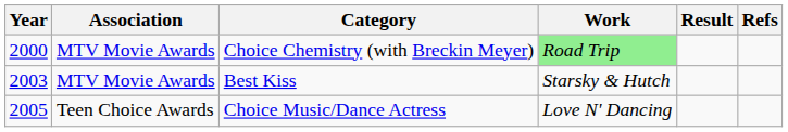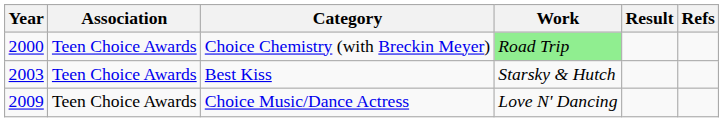Choice Chemistry (with Breckin Meyer) | Association: MTV Movie Awards -> Teen Choice Awards
Best Kiss | Association: MTV Movie Awards -> Teen Choice Awards
Choice Music/Dance Actress | Year: 2005 -> 2009
